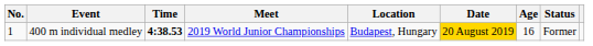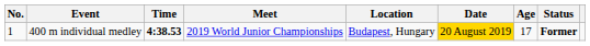400 m individual medley | Age: 16 -> 17
400 m individual medley | Status: normal -> bold
